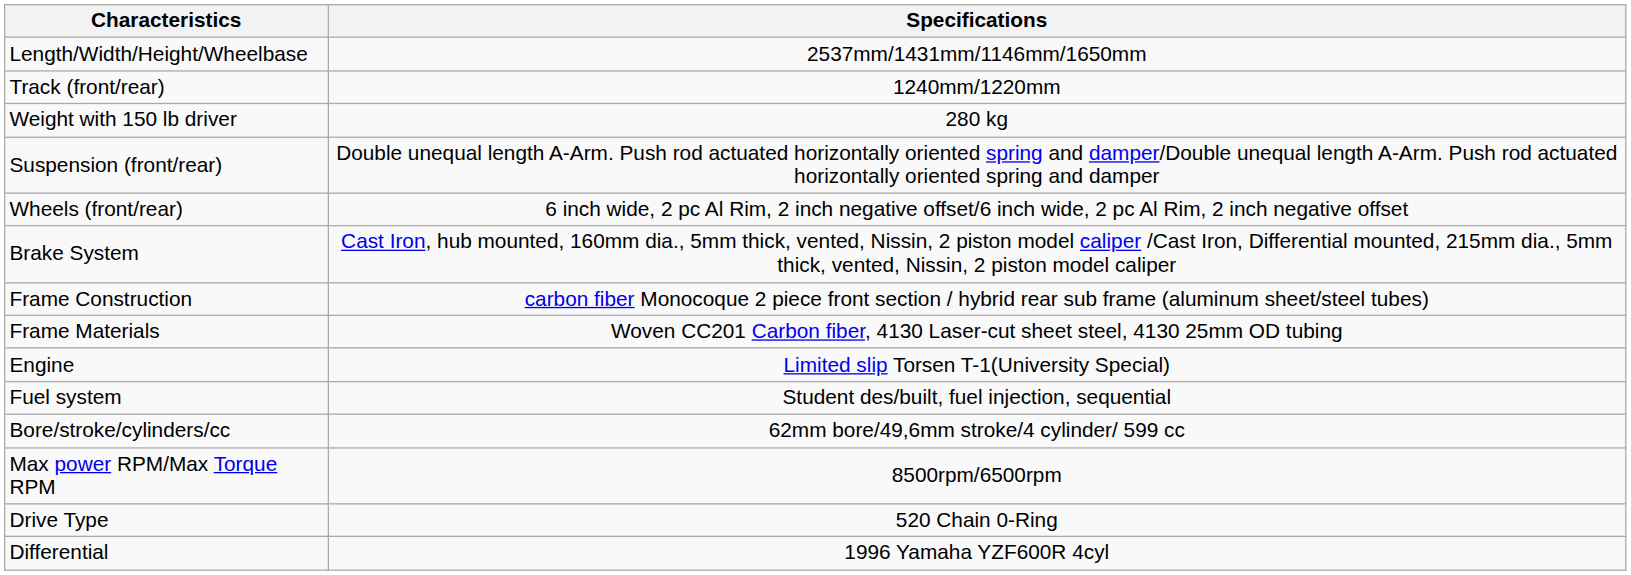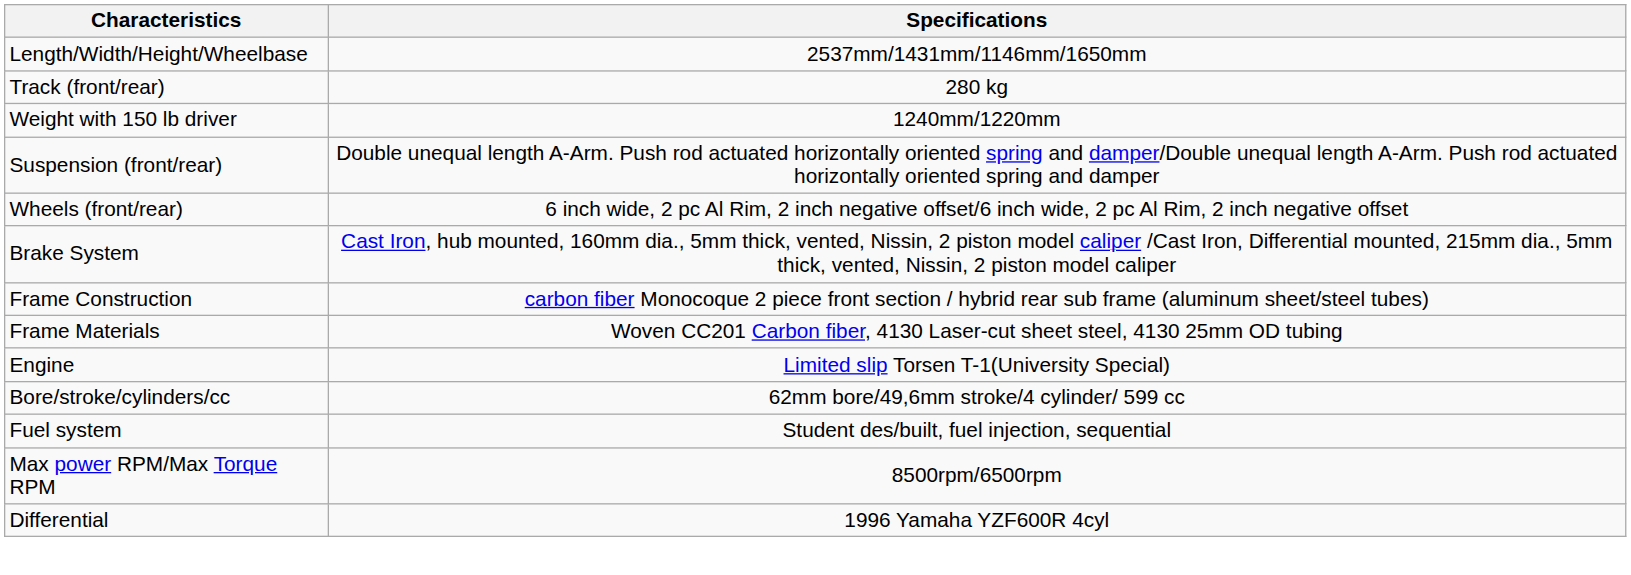Track (front/rear) | Specifications: 1240mm/1220mm -> 280 kg
Weight with 150 lb driver | Specifications: 280 kg -> 1240mm/1220mm
rows swapped: Bore/stroke/cylinders/cc <-> Fuel system
- row: Drive Type | 520 Chain 0-Ring
